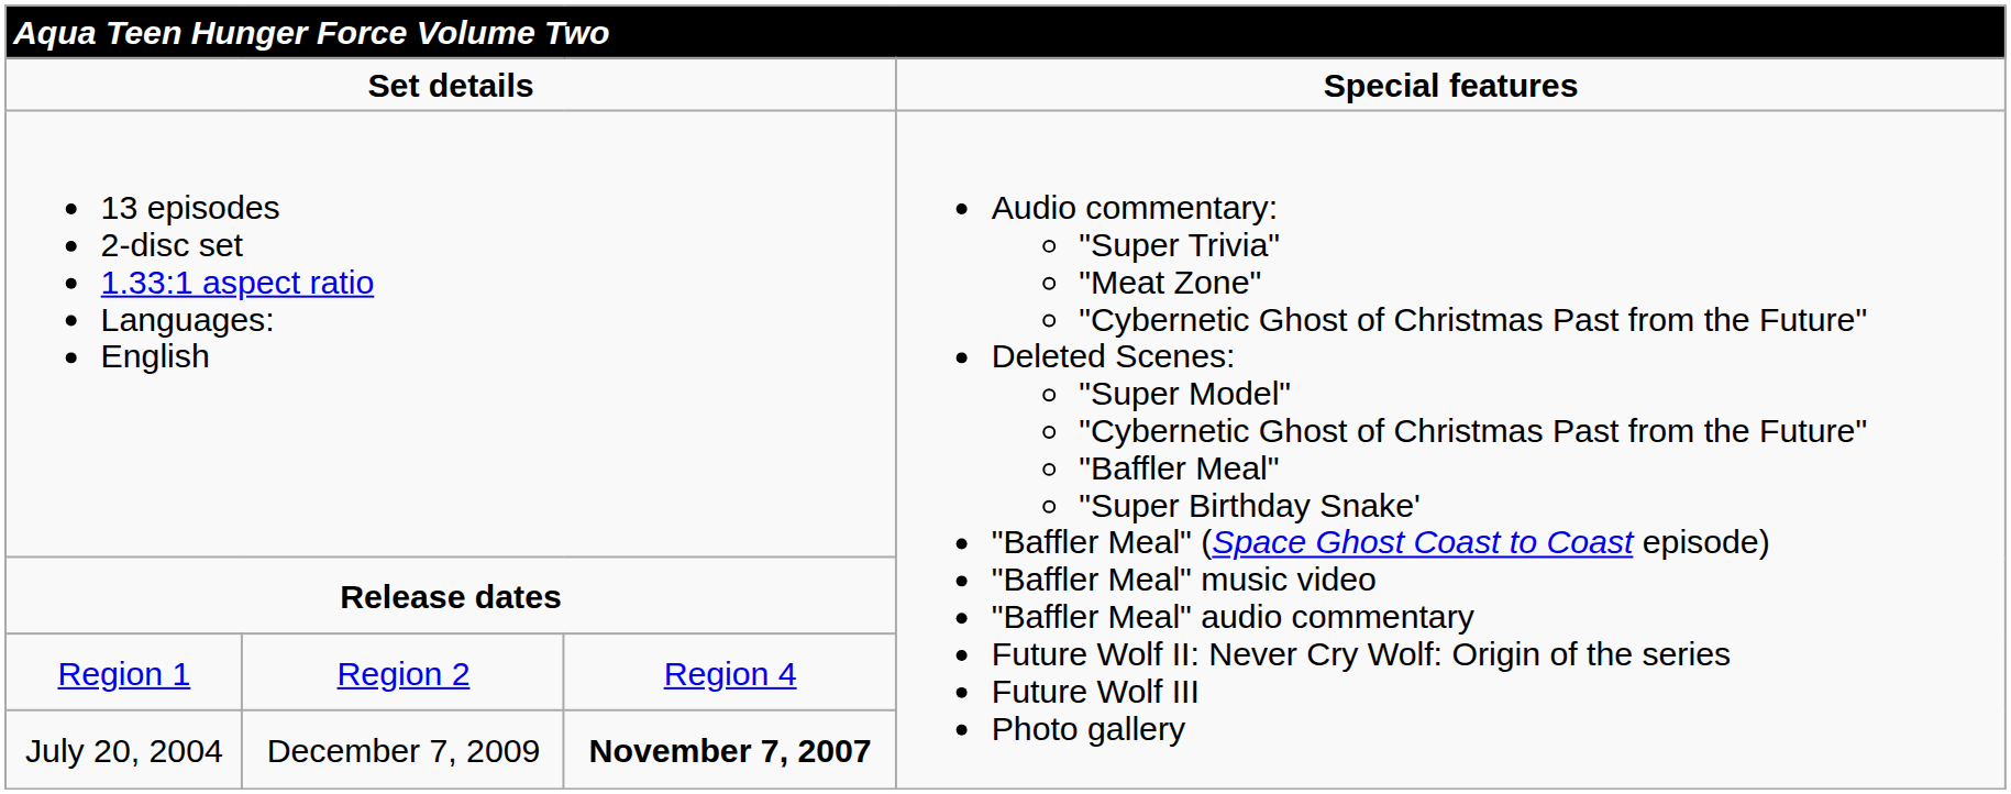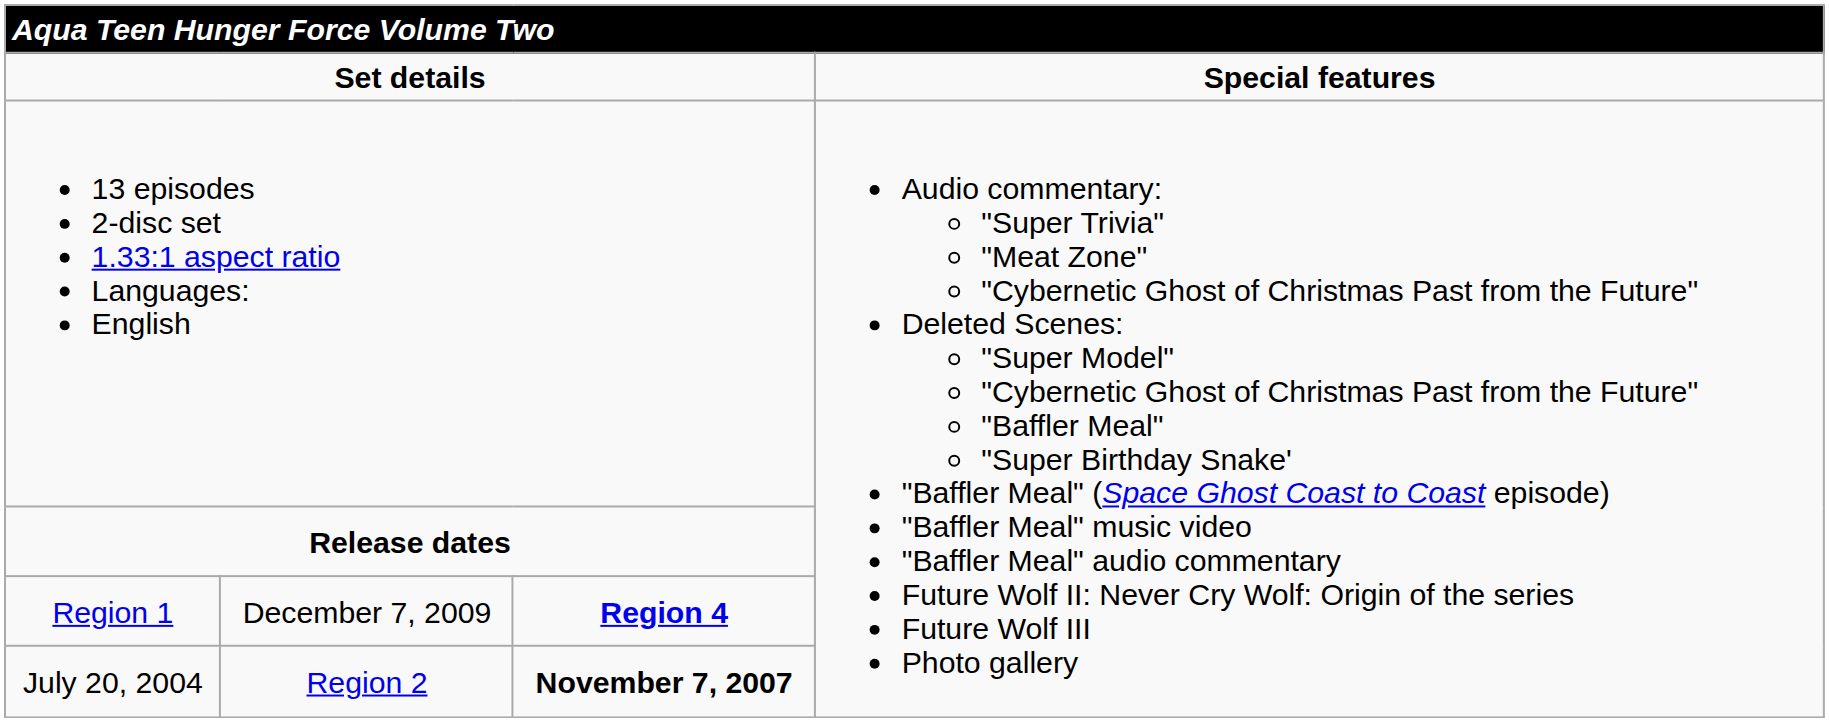Region 1 | column 2: Region 2 -> December 7, 2009
Region 1 | column 3: normal -> bold
July 20, 2004 | column 2: December 7, 2009 -> Region 2
